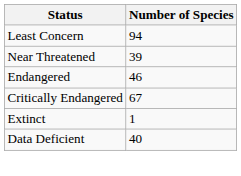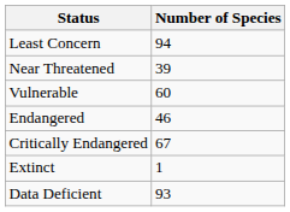+ row: Vulnerable | 60
Data Deficient | Number of Species: 40 -> 93
